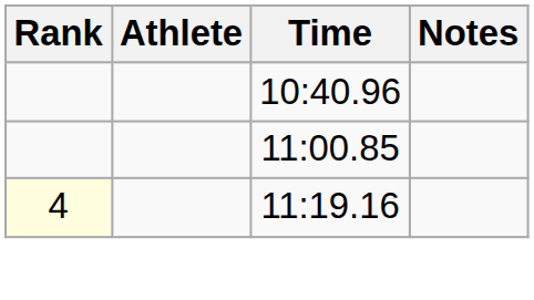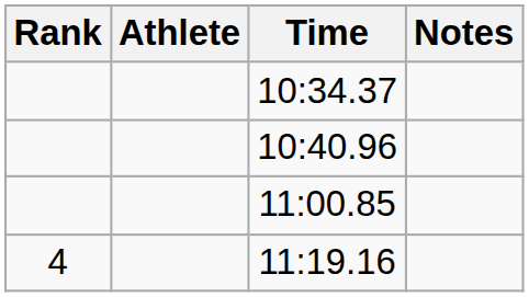+ row: 10:34.37
11:19.16 | Rank: lightyellow background -> no background
